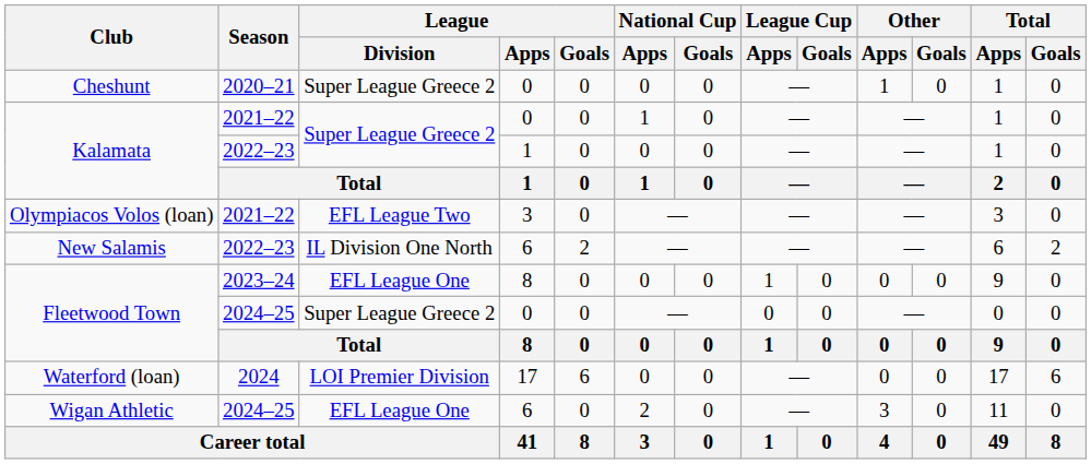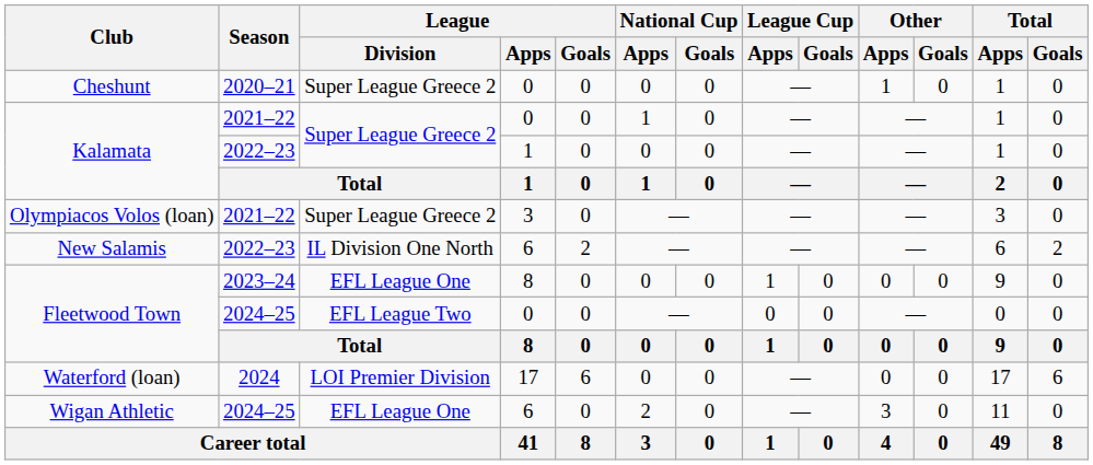Olympiacos Volos (loan) | League / Division: EFL League Two -> Super League Greece 2
Fleetwood Town / 2024–25 | League / Division: Super League Greece 2 -> EFL League Two
